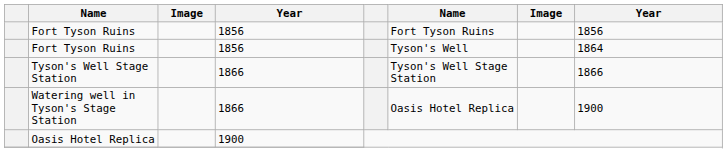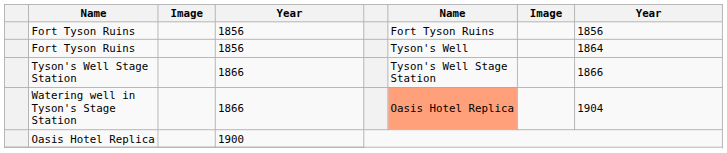Watering well in Tyson's Stage Station | column 6: no background -> lightsalmon background
Watering well in Tyson's Stage Station | column 8: 1900 -> 1904
